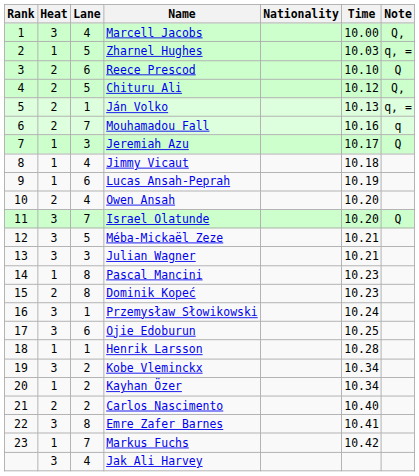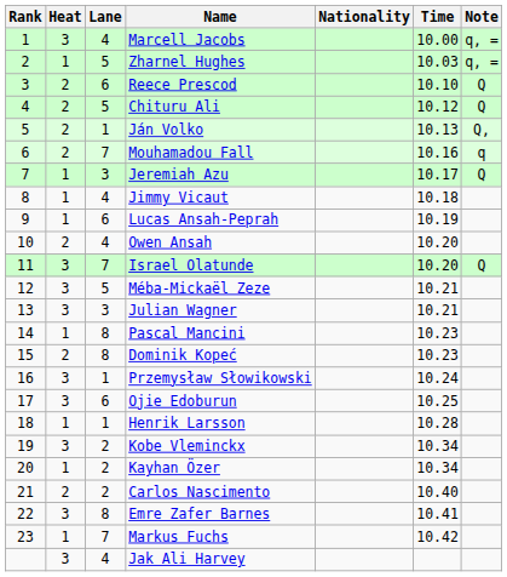Marcell Jacobs | Note: Q, -> q, =
Chituru Ali | Note: Q, -> Q
Ján Volko | Note: q, = -> Q,
